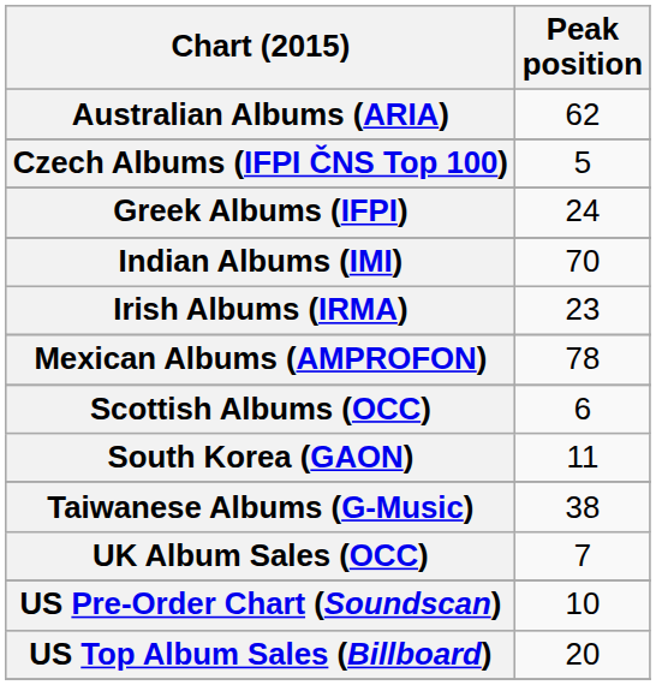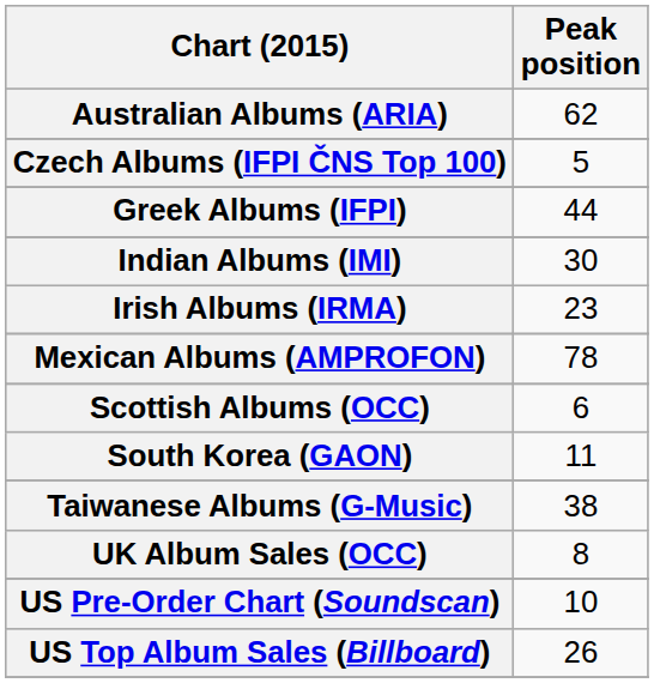Greek Albums (IFPI) | Peak position: 24 -> 44
Indian Albums (IMI) | Peak position: 70 -> 30
UK Album Sales (OCC) | Peak position: 7 -> 8
US Top Album Sales (Billboard) | Peak position: 20 -> 26
